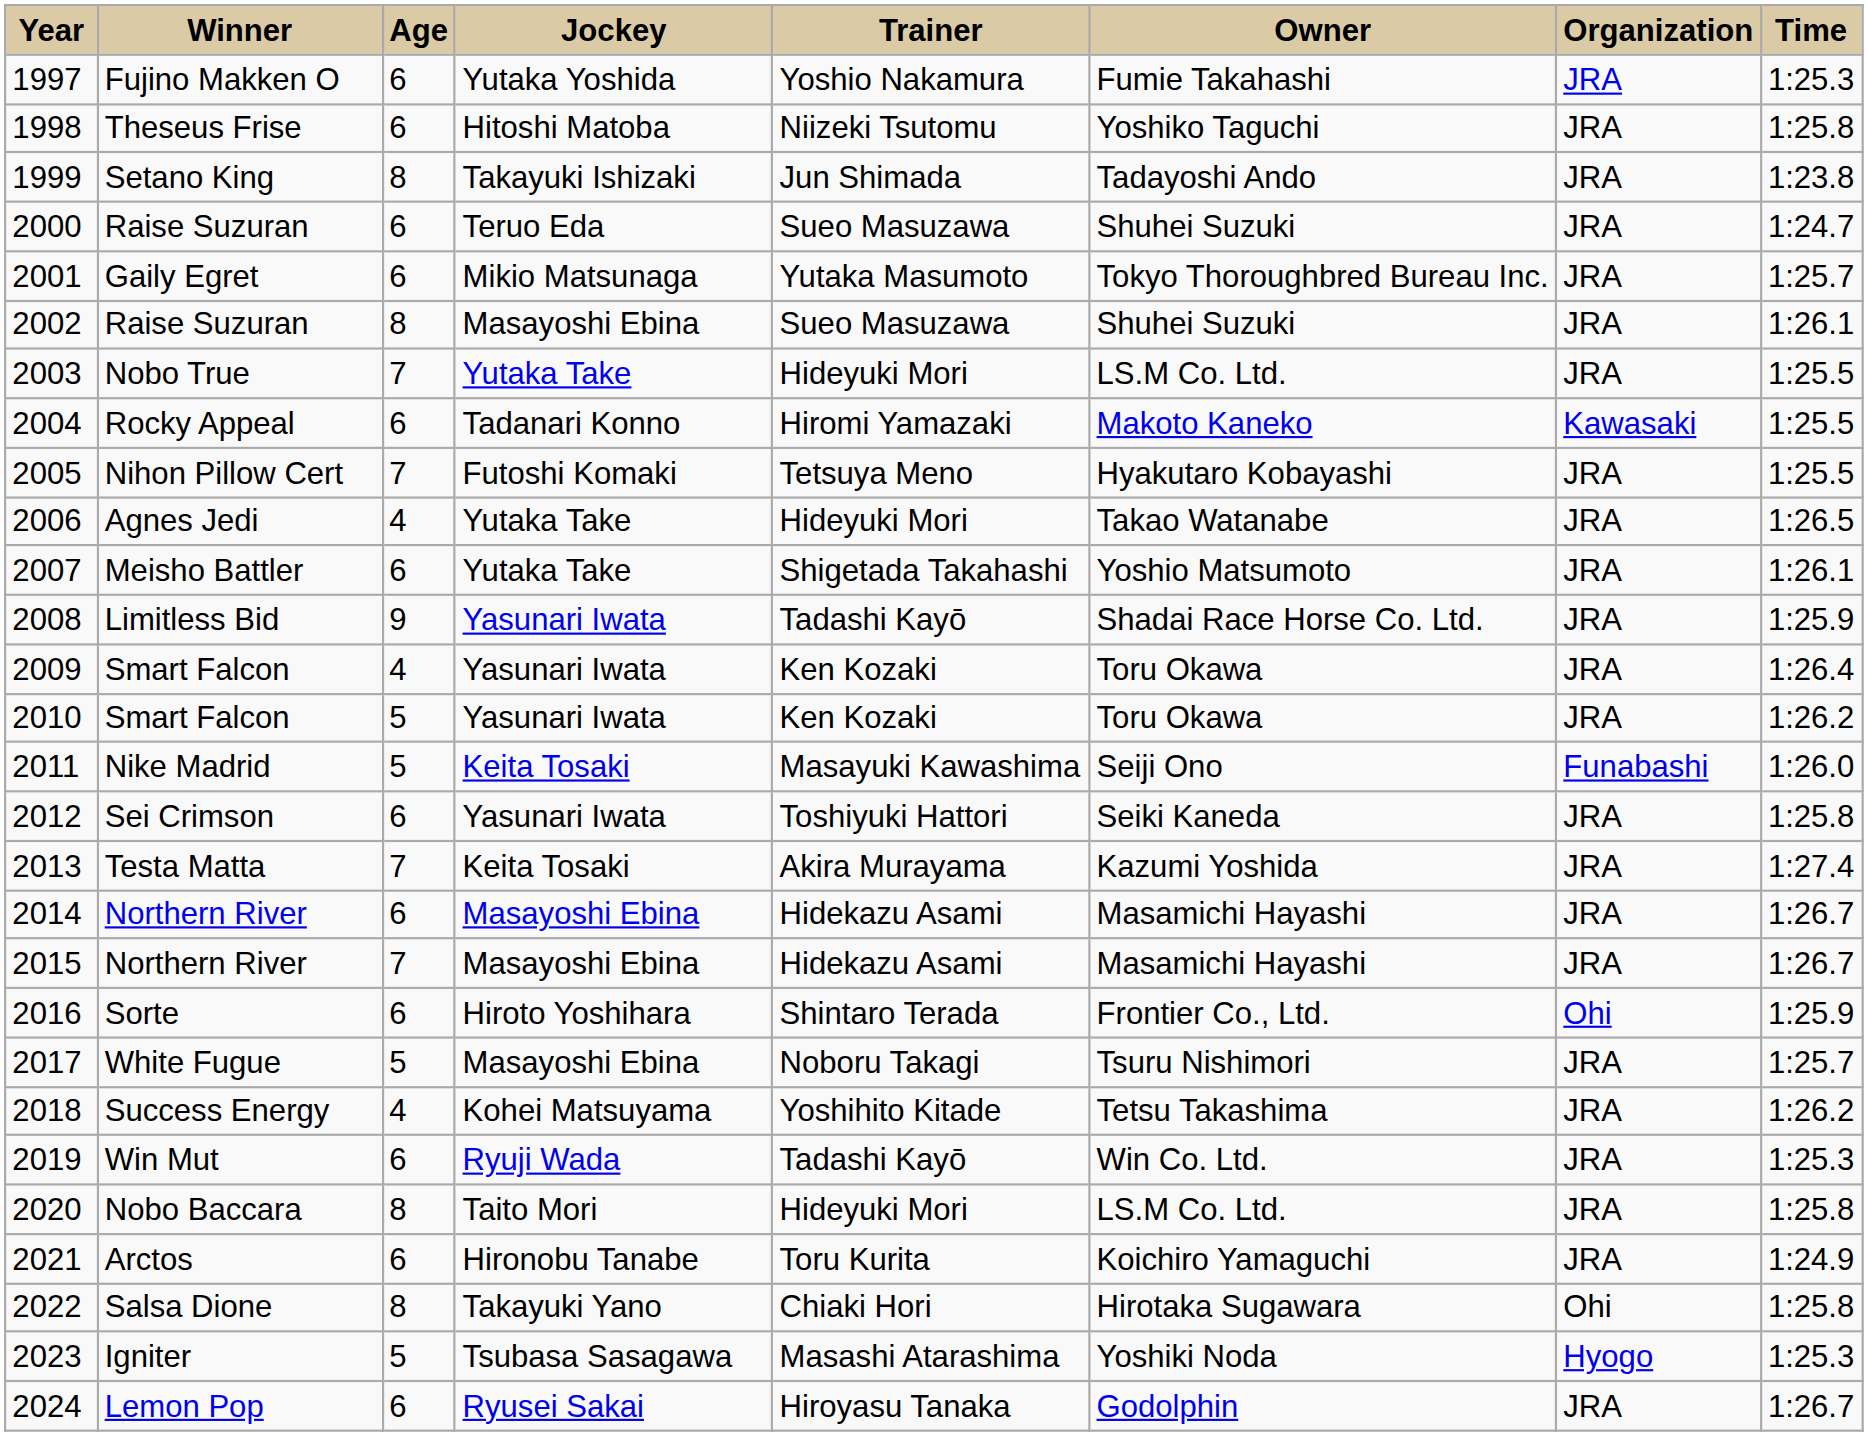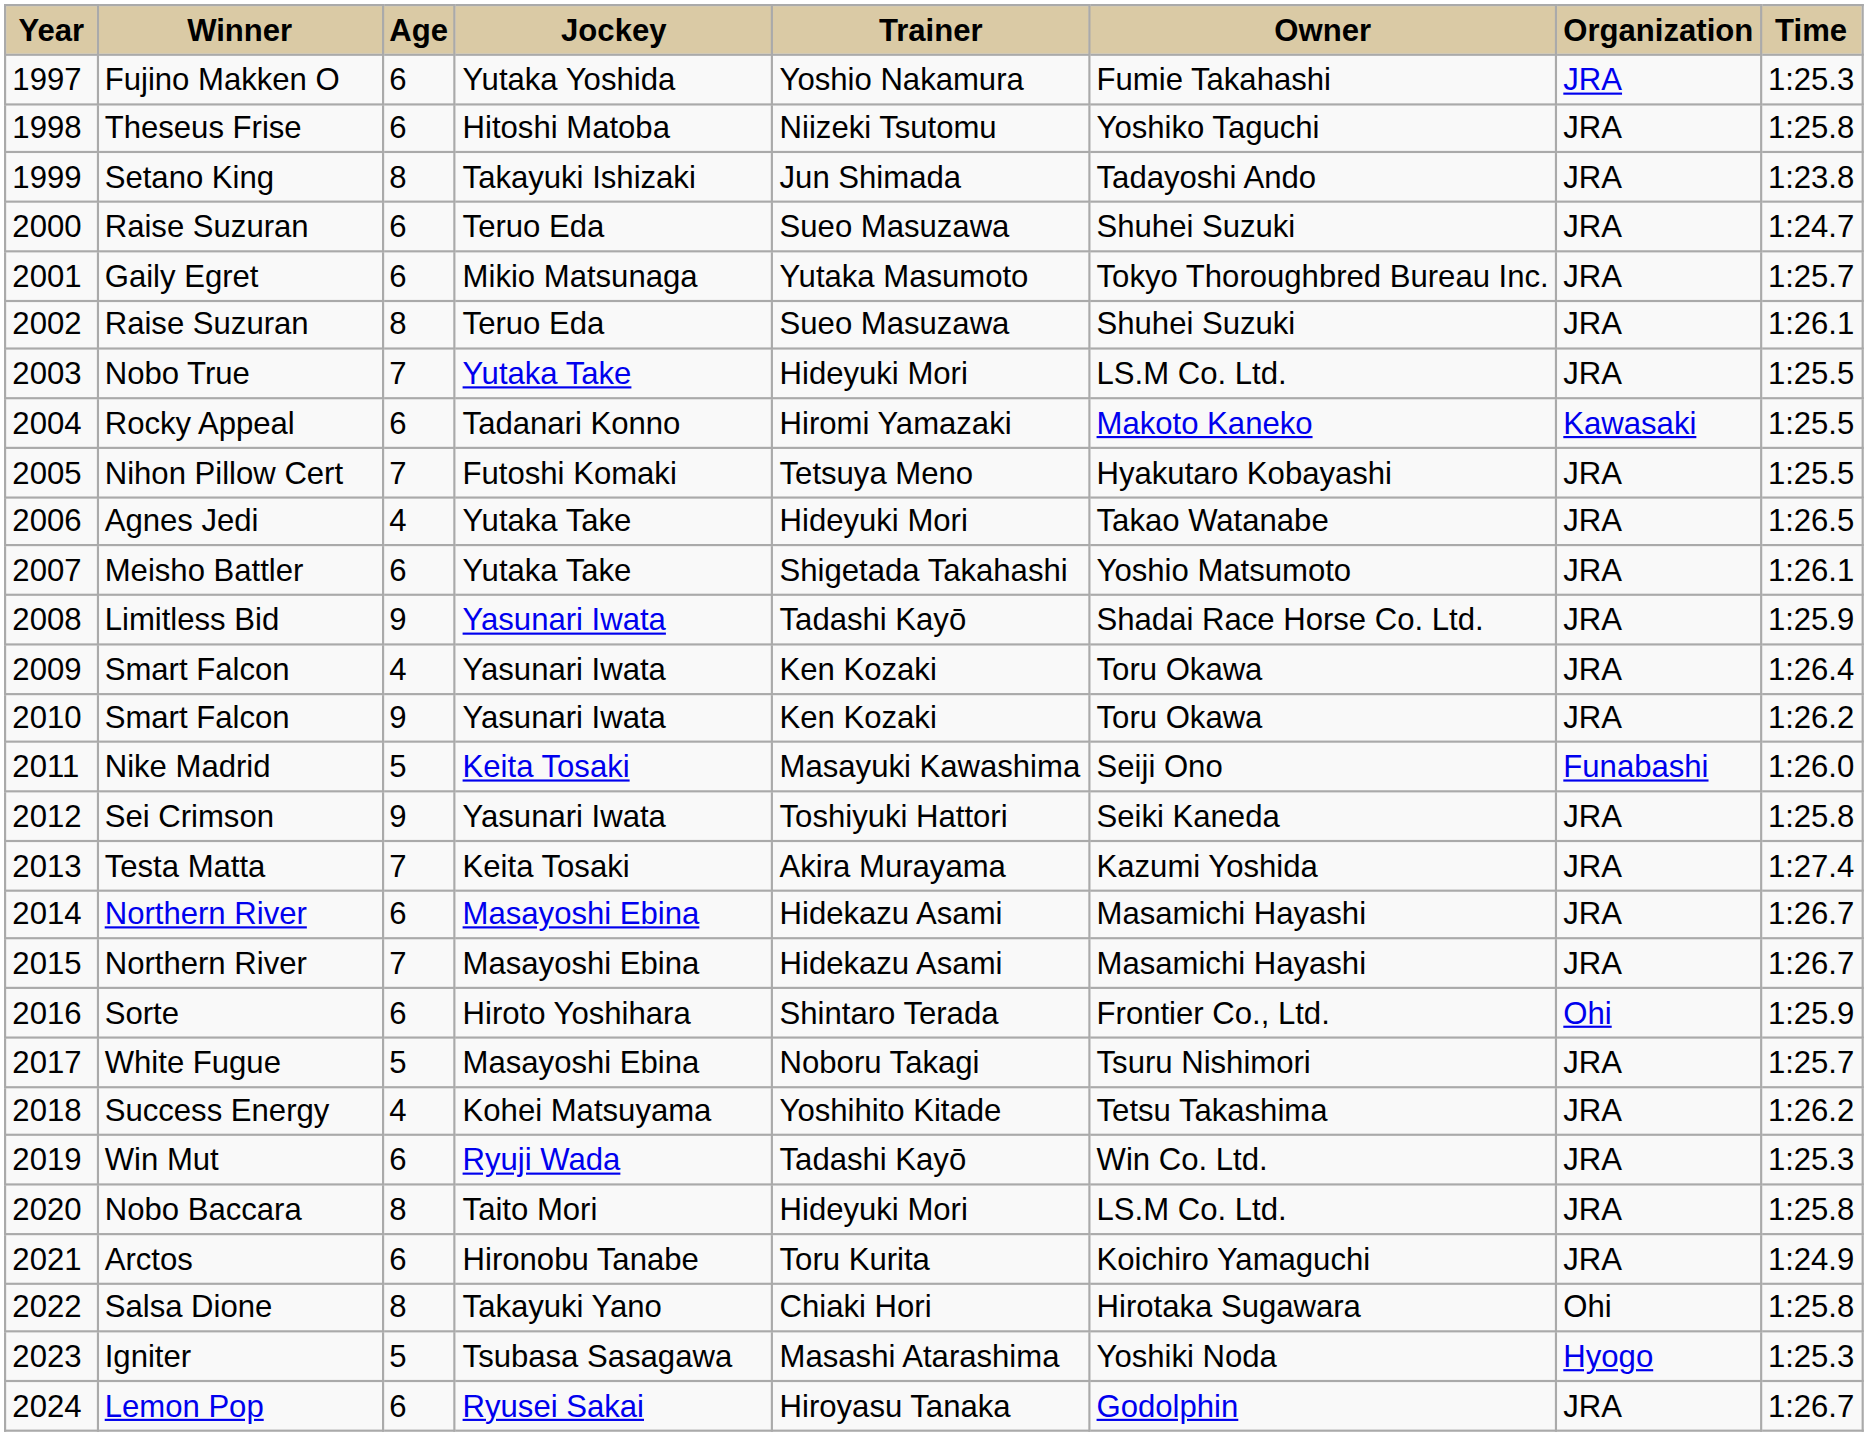2002 | Jockey: Masayoshi Ebina -> Teruo Eda
2010 | Age: 5 -> 9
2012 | Age: 6 -> 9
